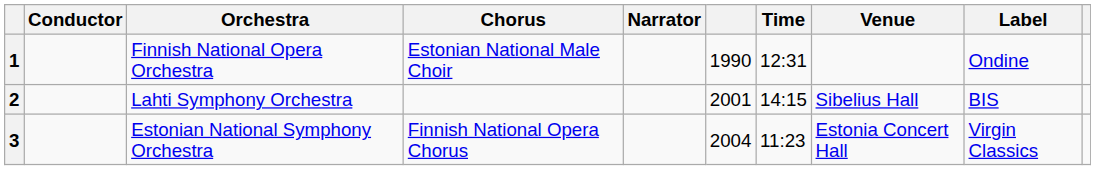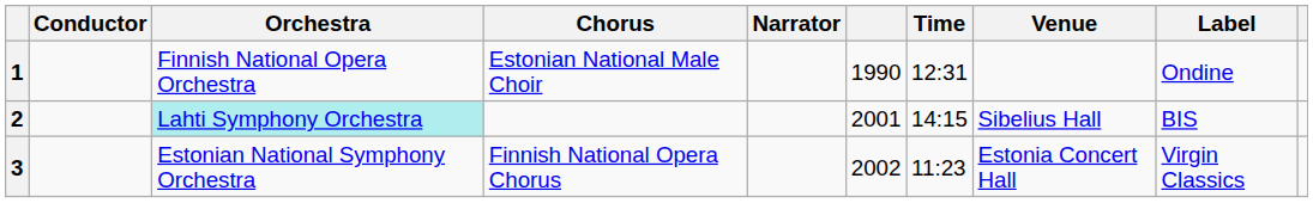2 | Orchestra: no background -> paleturquoise background
3 | column 6: 2004 -> 2002
